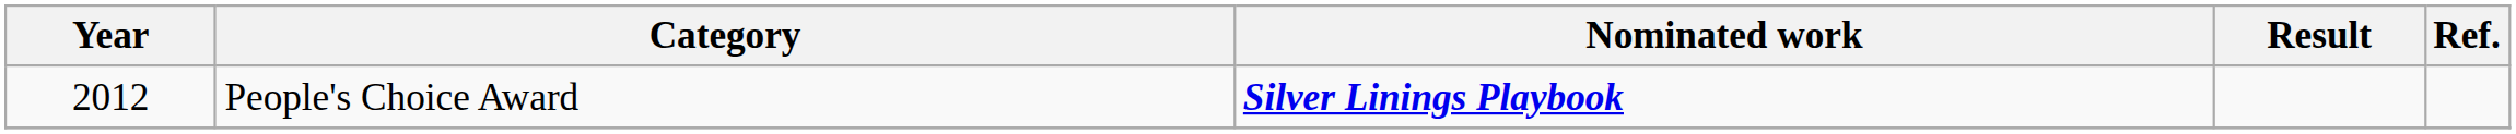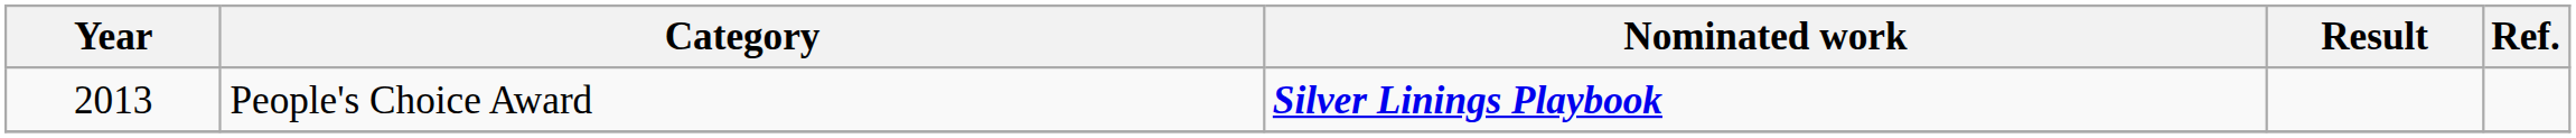People's Choice Award | Year: 2012 -> 2013
